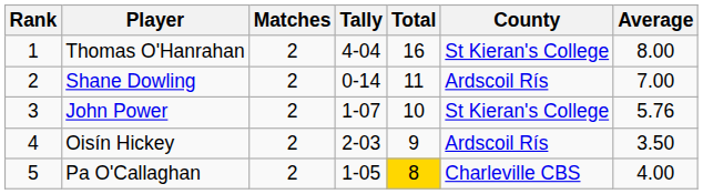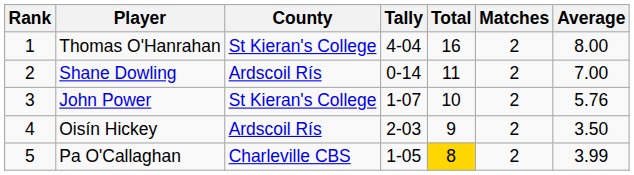columns swapped: County <-> Matches
Pa O'Callaghan | Average: 4.00 -> 3.99
